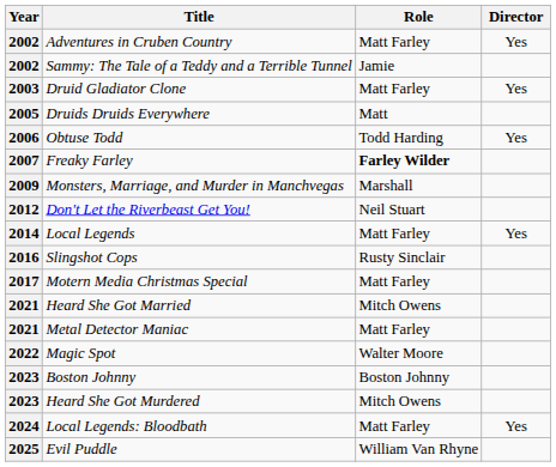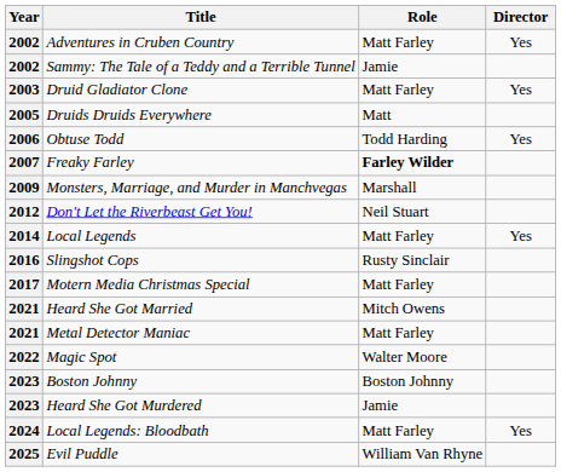Heard She Got Murdered | Role: Mitch Owens -> Jamie
